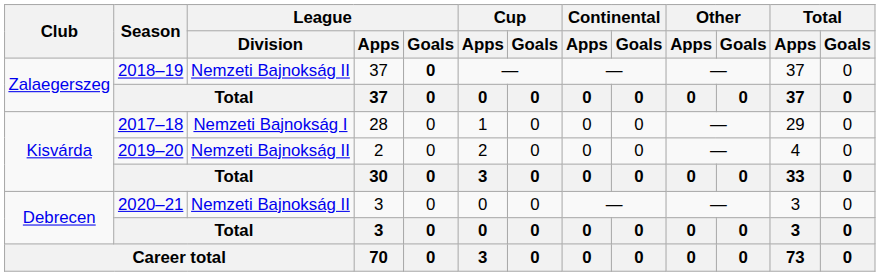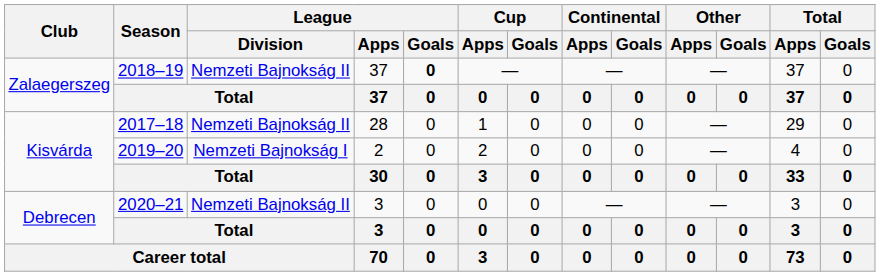2017–18 | League / Division: Nemzeti Bajnokság I -> Nemzeti Bajnokság II
2019–20 | League / Division: Nemzeti Bajnokság II -> Nemzeti Bajnokság I
